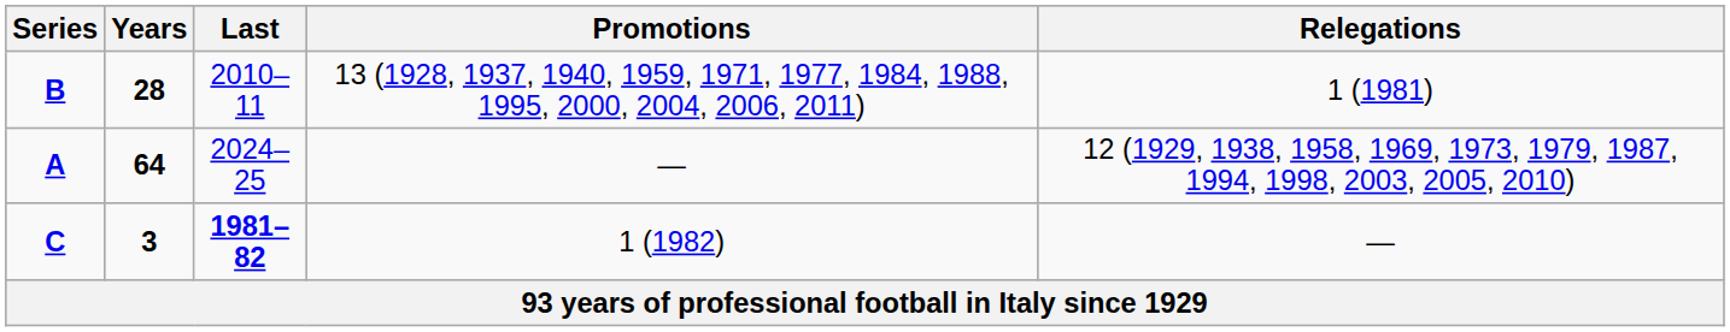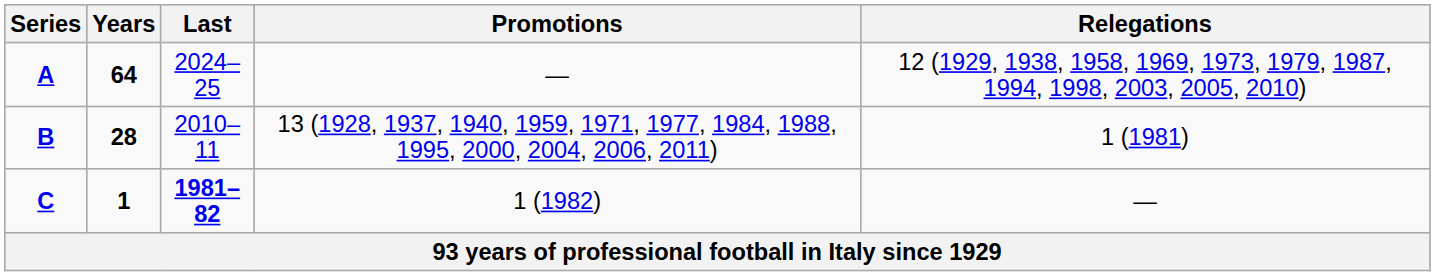rows swapped: A <-> B
C | Years: 3 -> 1
